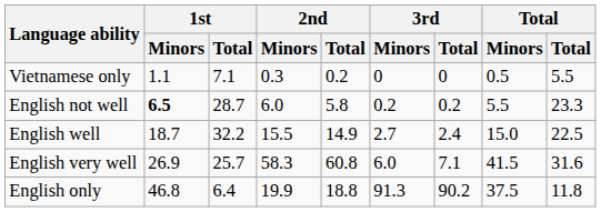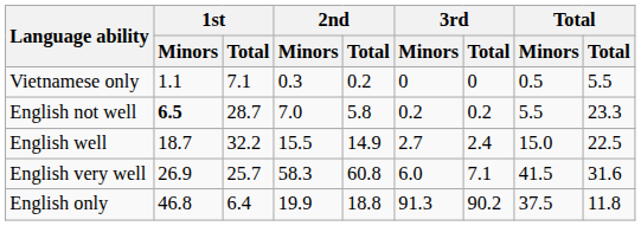English not well | 2nd / Minors: 6.0 -> 7.0
